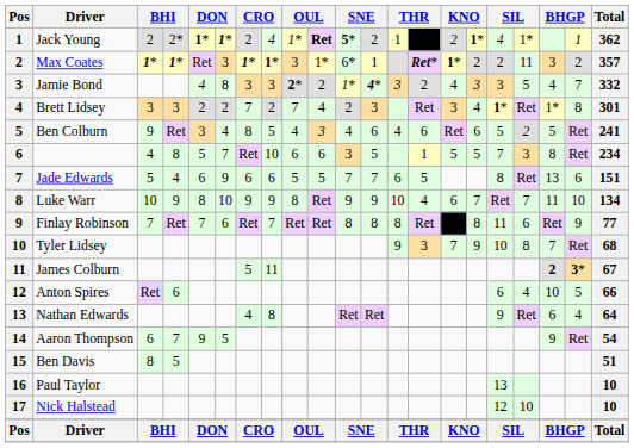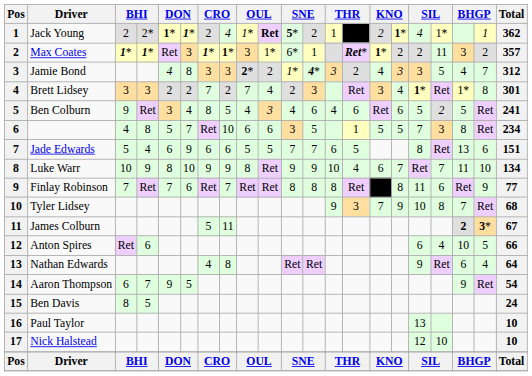Jamie Bond | Total: 332 -> 312
Ben Davis | Total: 51 -> 24
